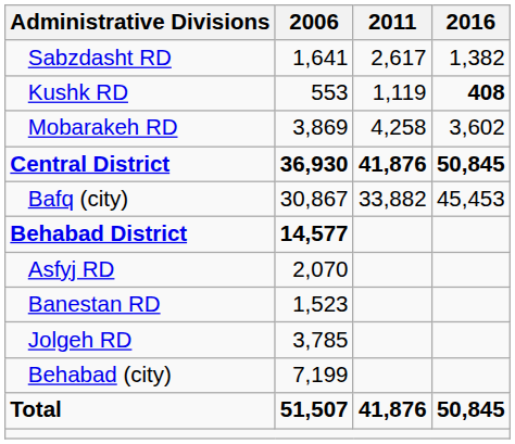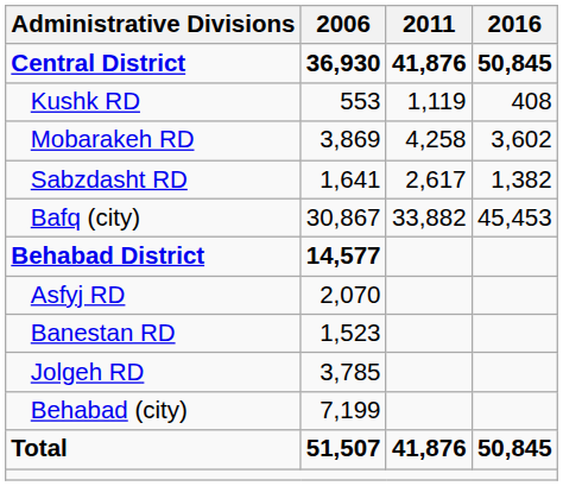rows swapped: Central District <-> Sabzdasht RD
Kushk RD | 2016: bold -> normal
